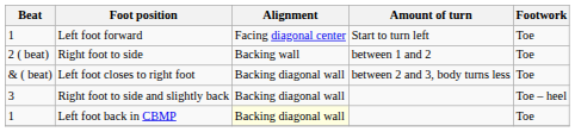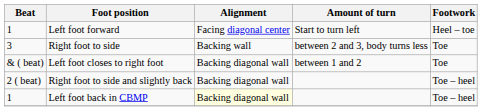Left foot forward | Footwork: Toe -> Heel – toe
Right foot to side | Beat: 2 ( beat) -> 3
Right foot to side | Amount of turn: between 1 and 2 -> between 2 and 3, body turns less
Left foot closes to right foot | Amount of turn: between 2 and 3, body turns less -> between 1 and 2
Right foot to side and slightly back | Beat: 3 -> 2 ( beat)
Left foot back in CBMP | Footwork: Toe -> Toe – heel
